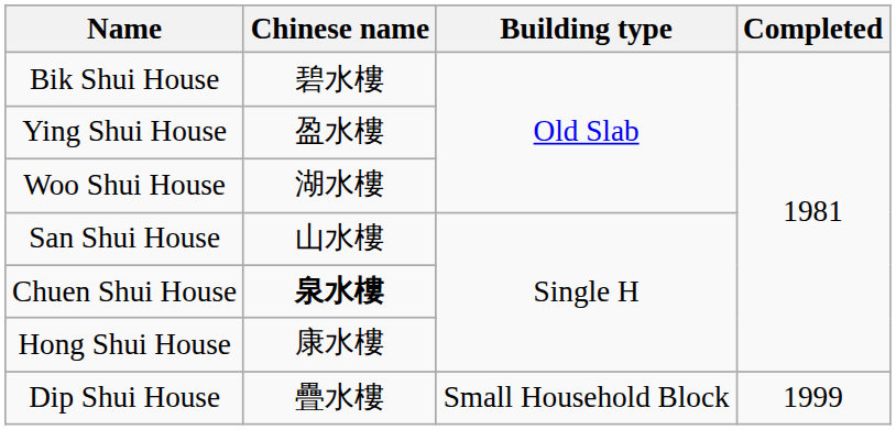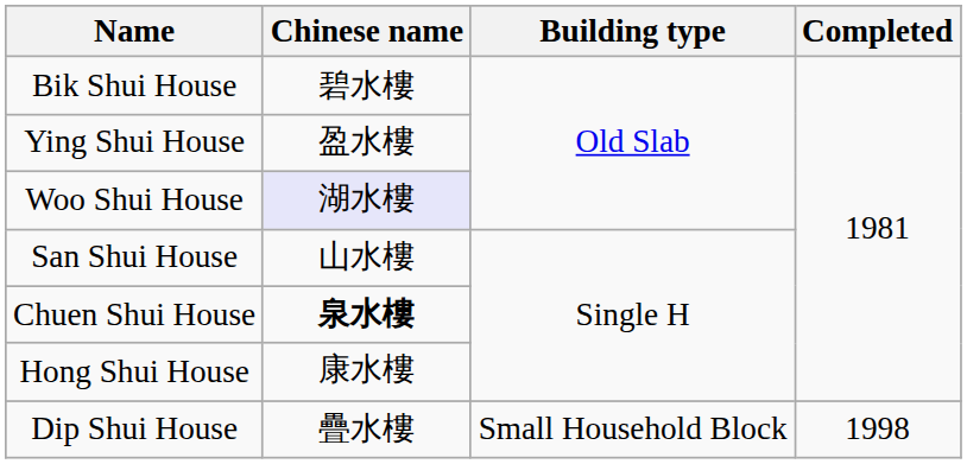Woo Shui House | Chinese name: no background -> lavender background
Dip Shui House | Completed: 1999 -> 1998
